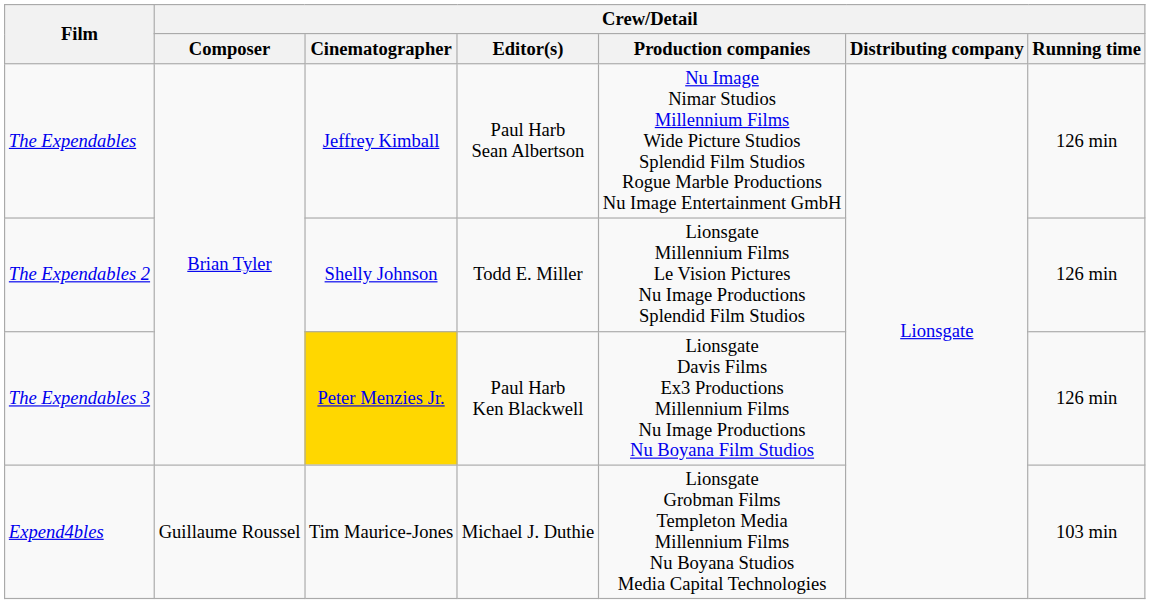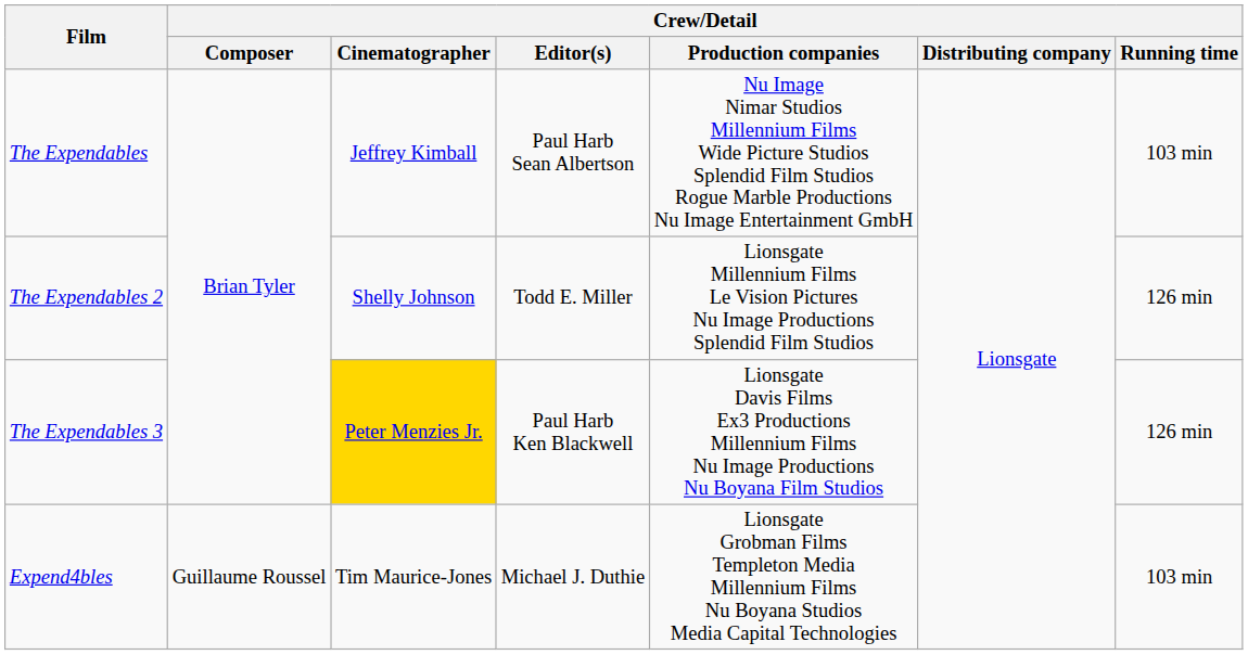The Expendables | Crew/Detail / Running time: 126 min -> 103 min
